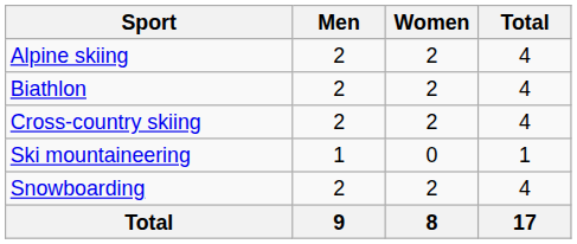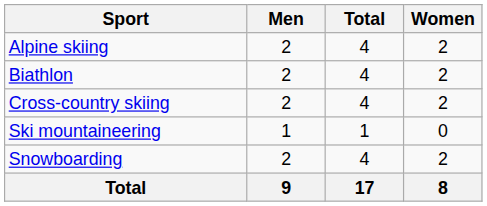columns swapped: Women <-> Total
